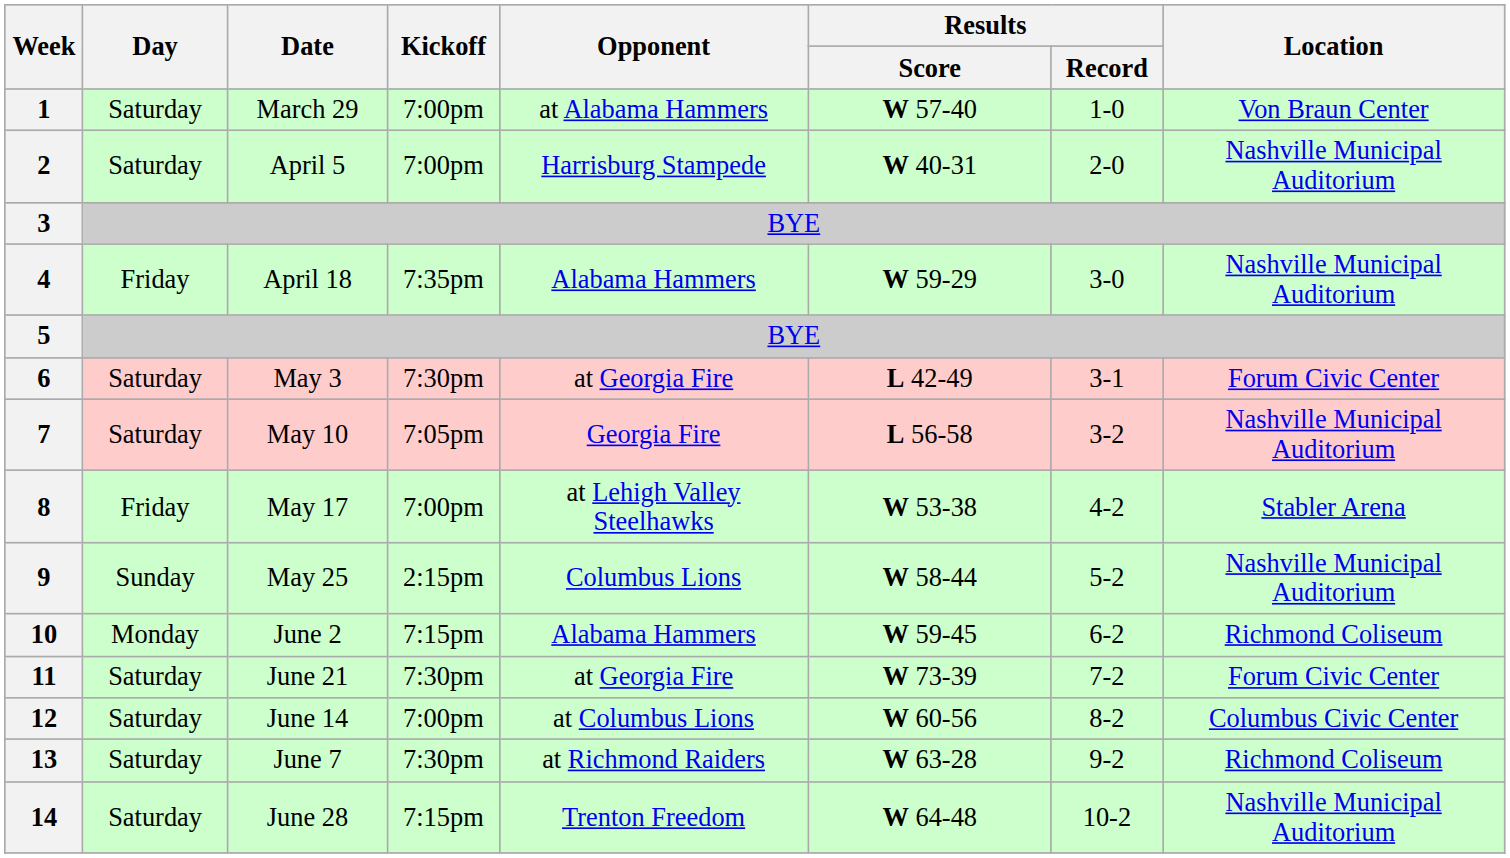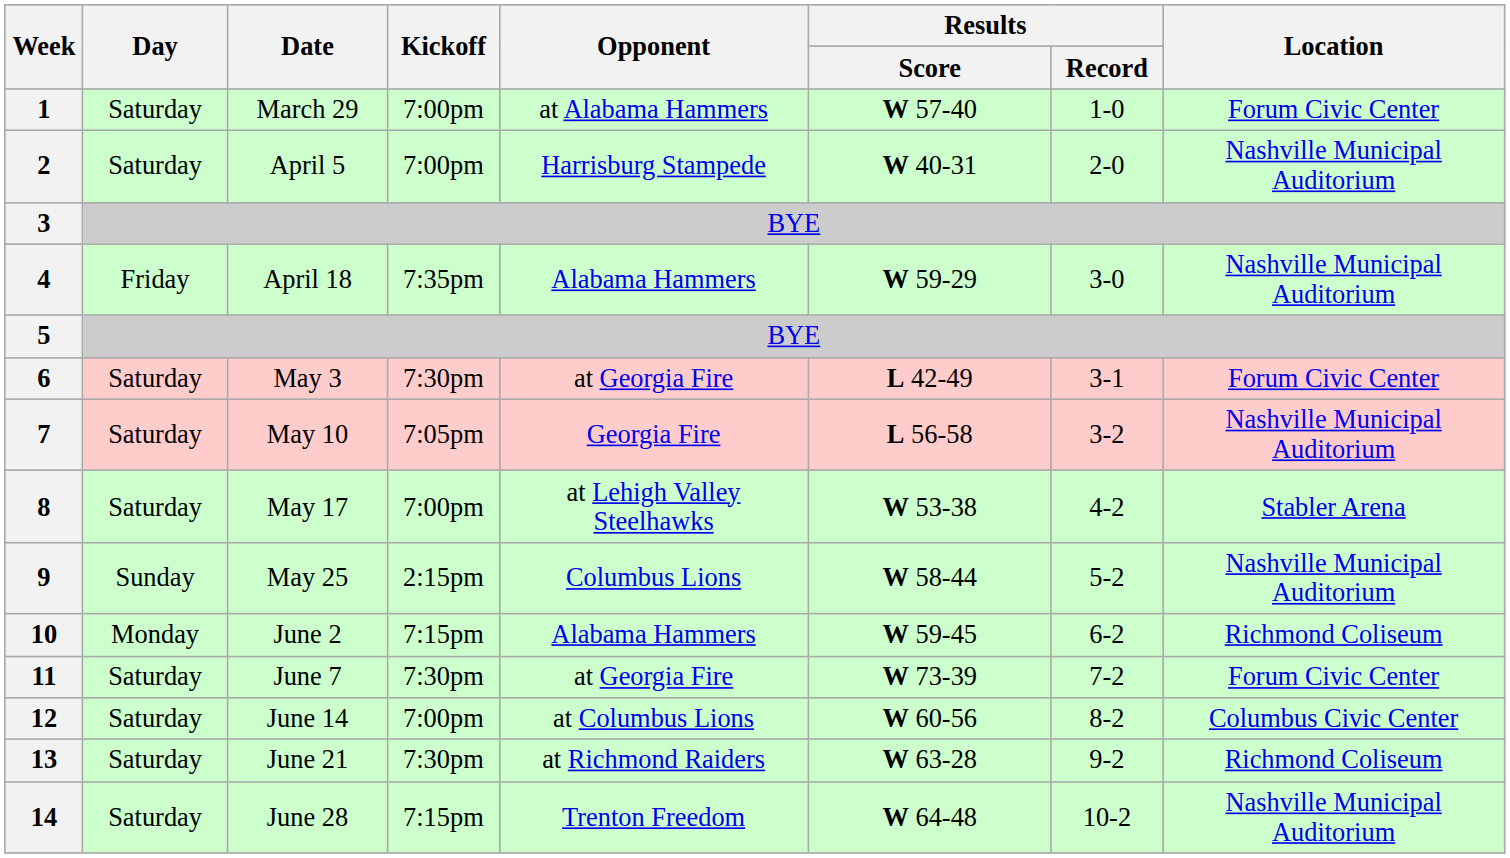1 | Location: Von Braun Center -> Forum Civic Center
8 | Day: Friday -> Saturday
11 | Date: June 21 -> June 7
13 | Date: June 7 -> June 21
